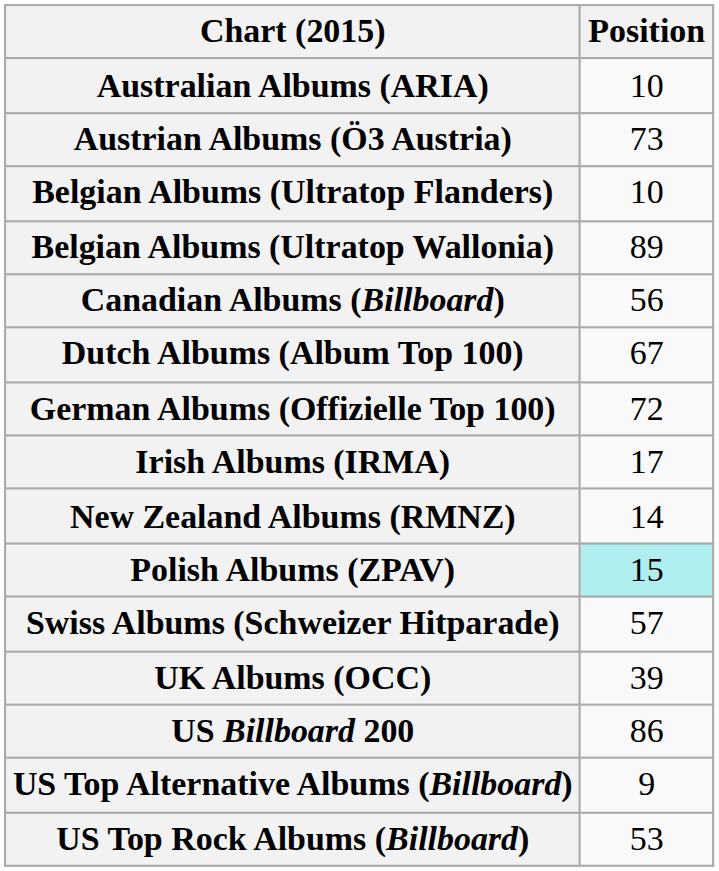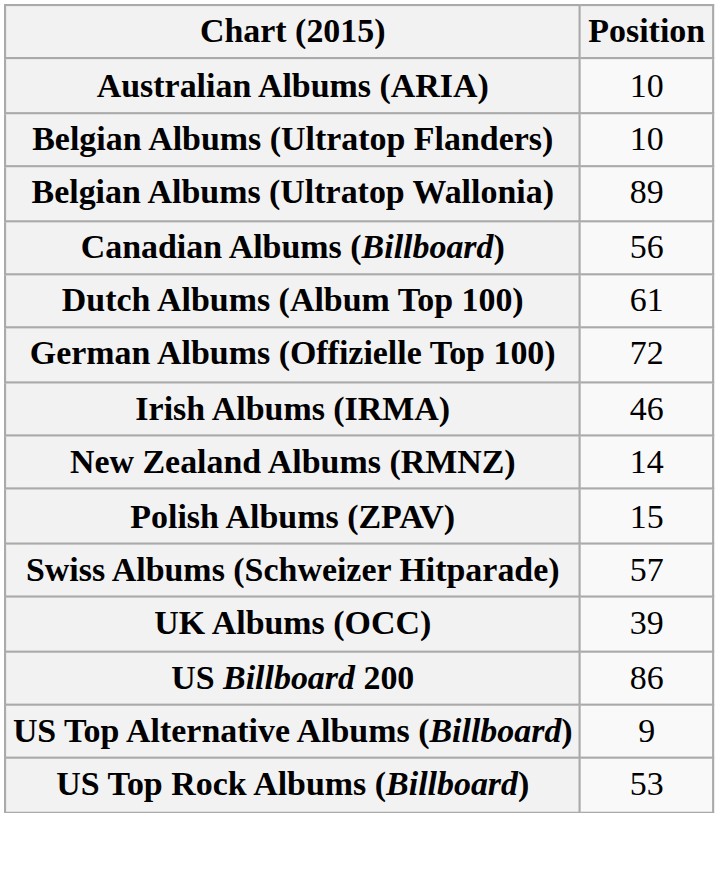- row: Austrian Albums (Ö3 Austria) | 73
Dutch Albums (Album Top 100) | Position: 67 -> 61
Irish Albums (IRMA) | Position: 17 -> 46
Polish Albums (ZPAV) | Position: paleturquoise background -> no background
